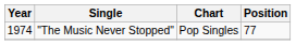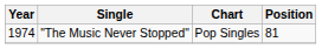"The Music Never Stopped" | Position: 77 -> 81
